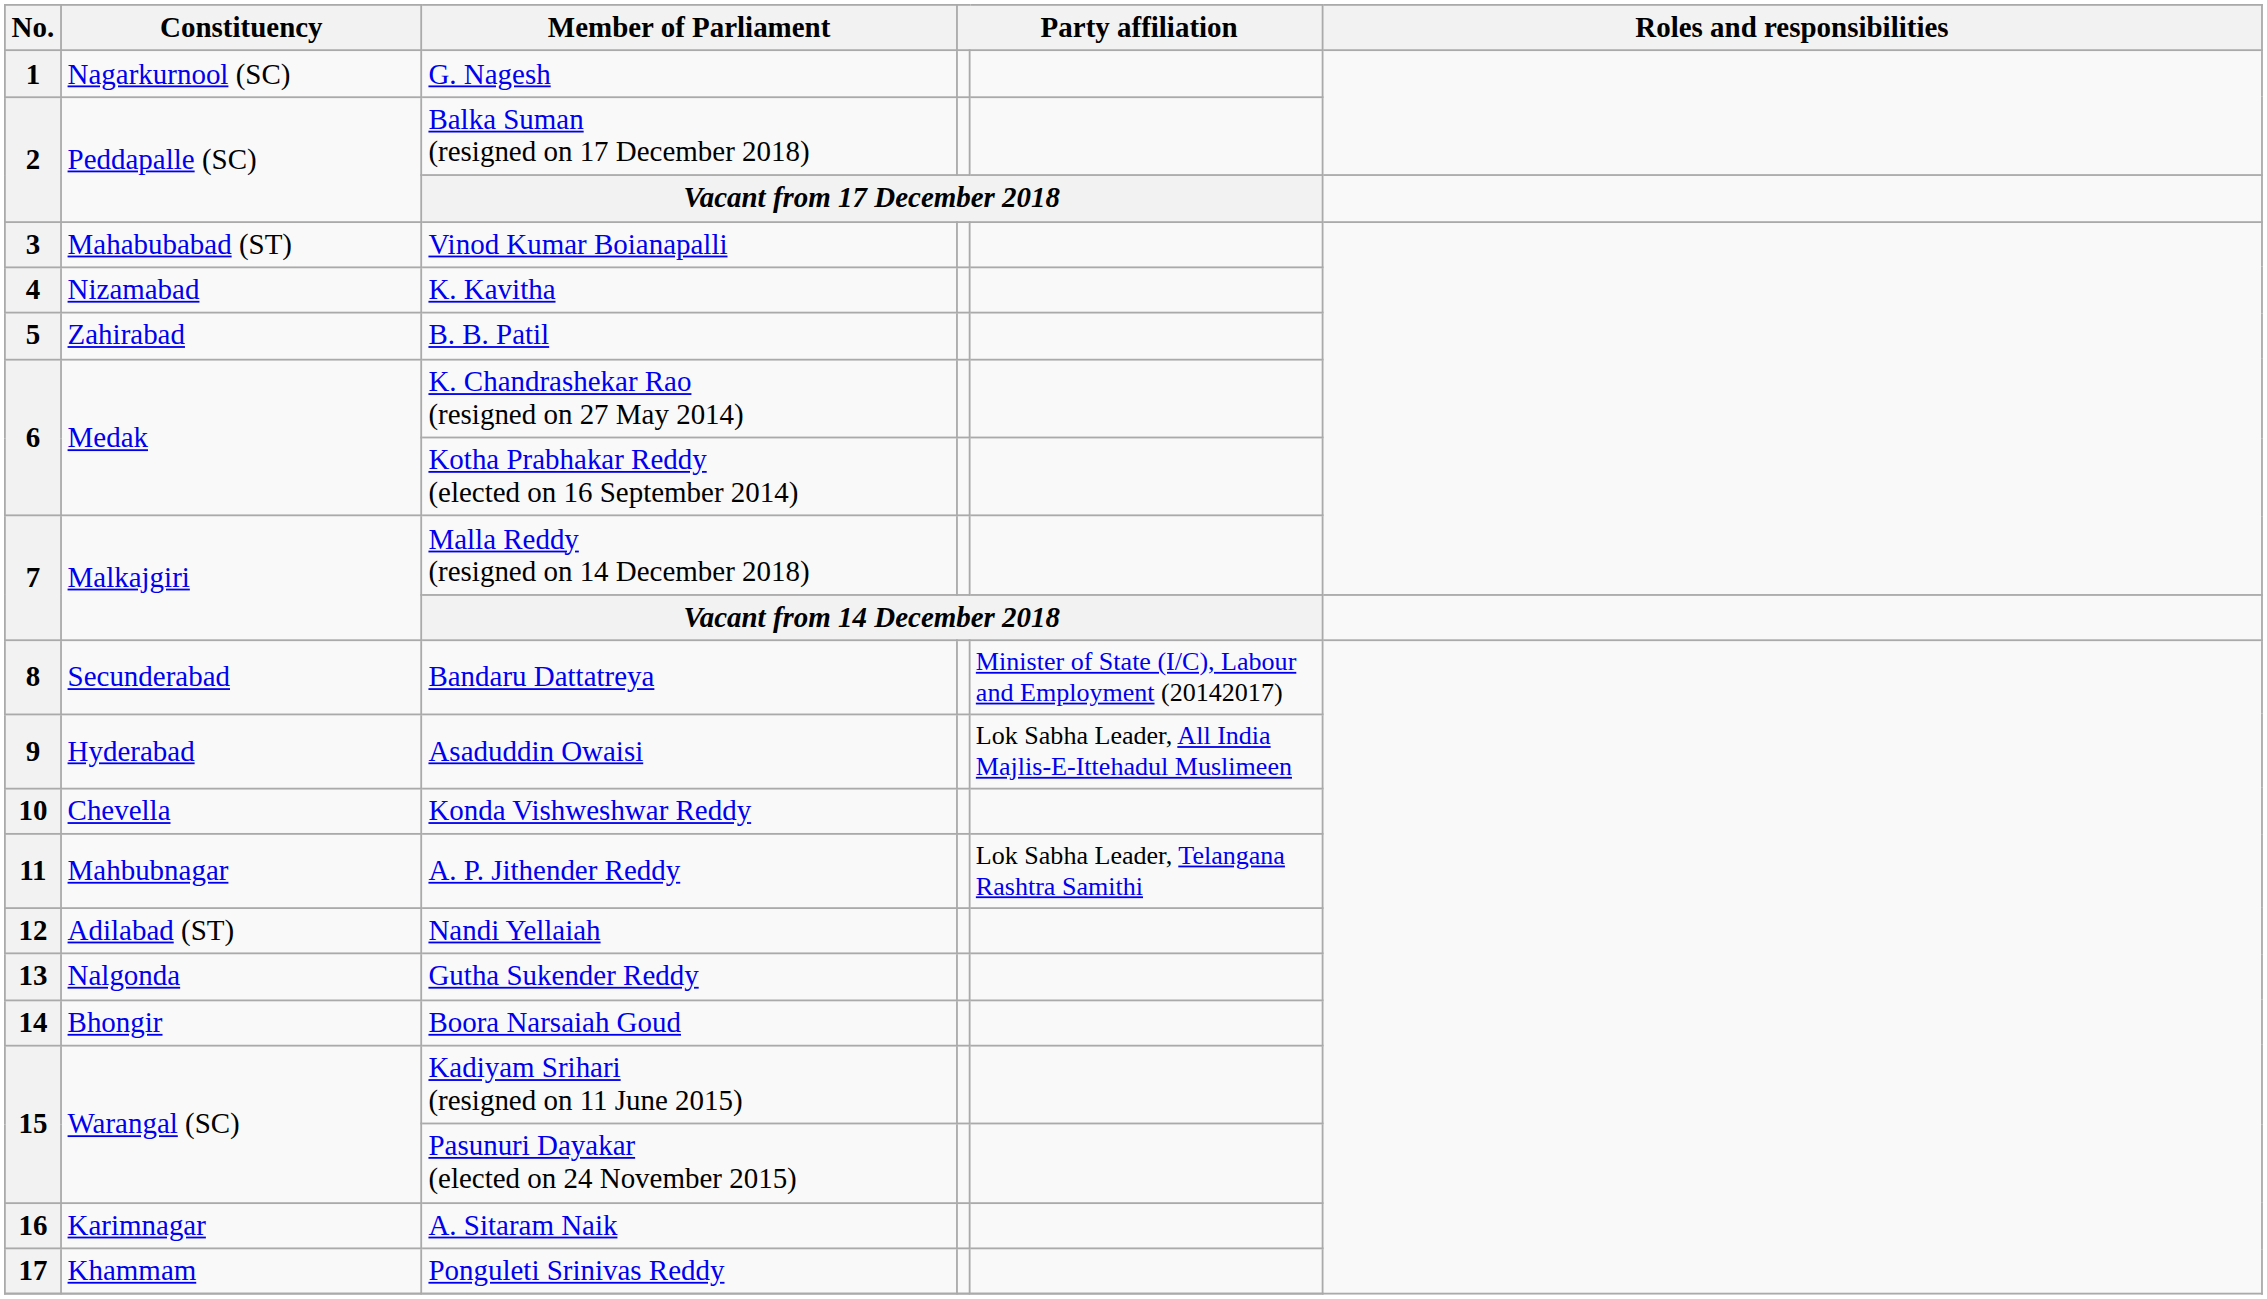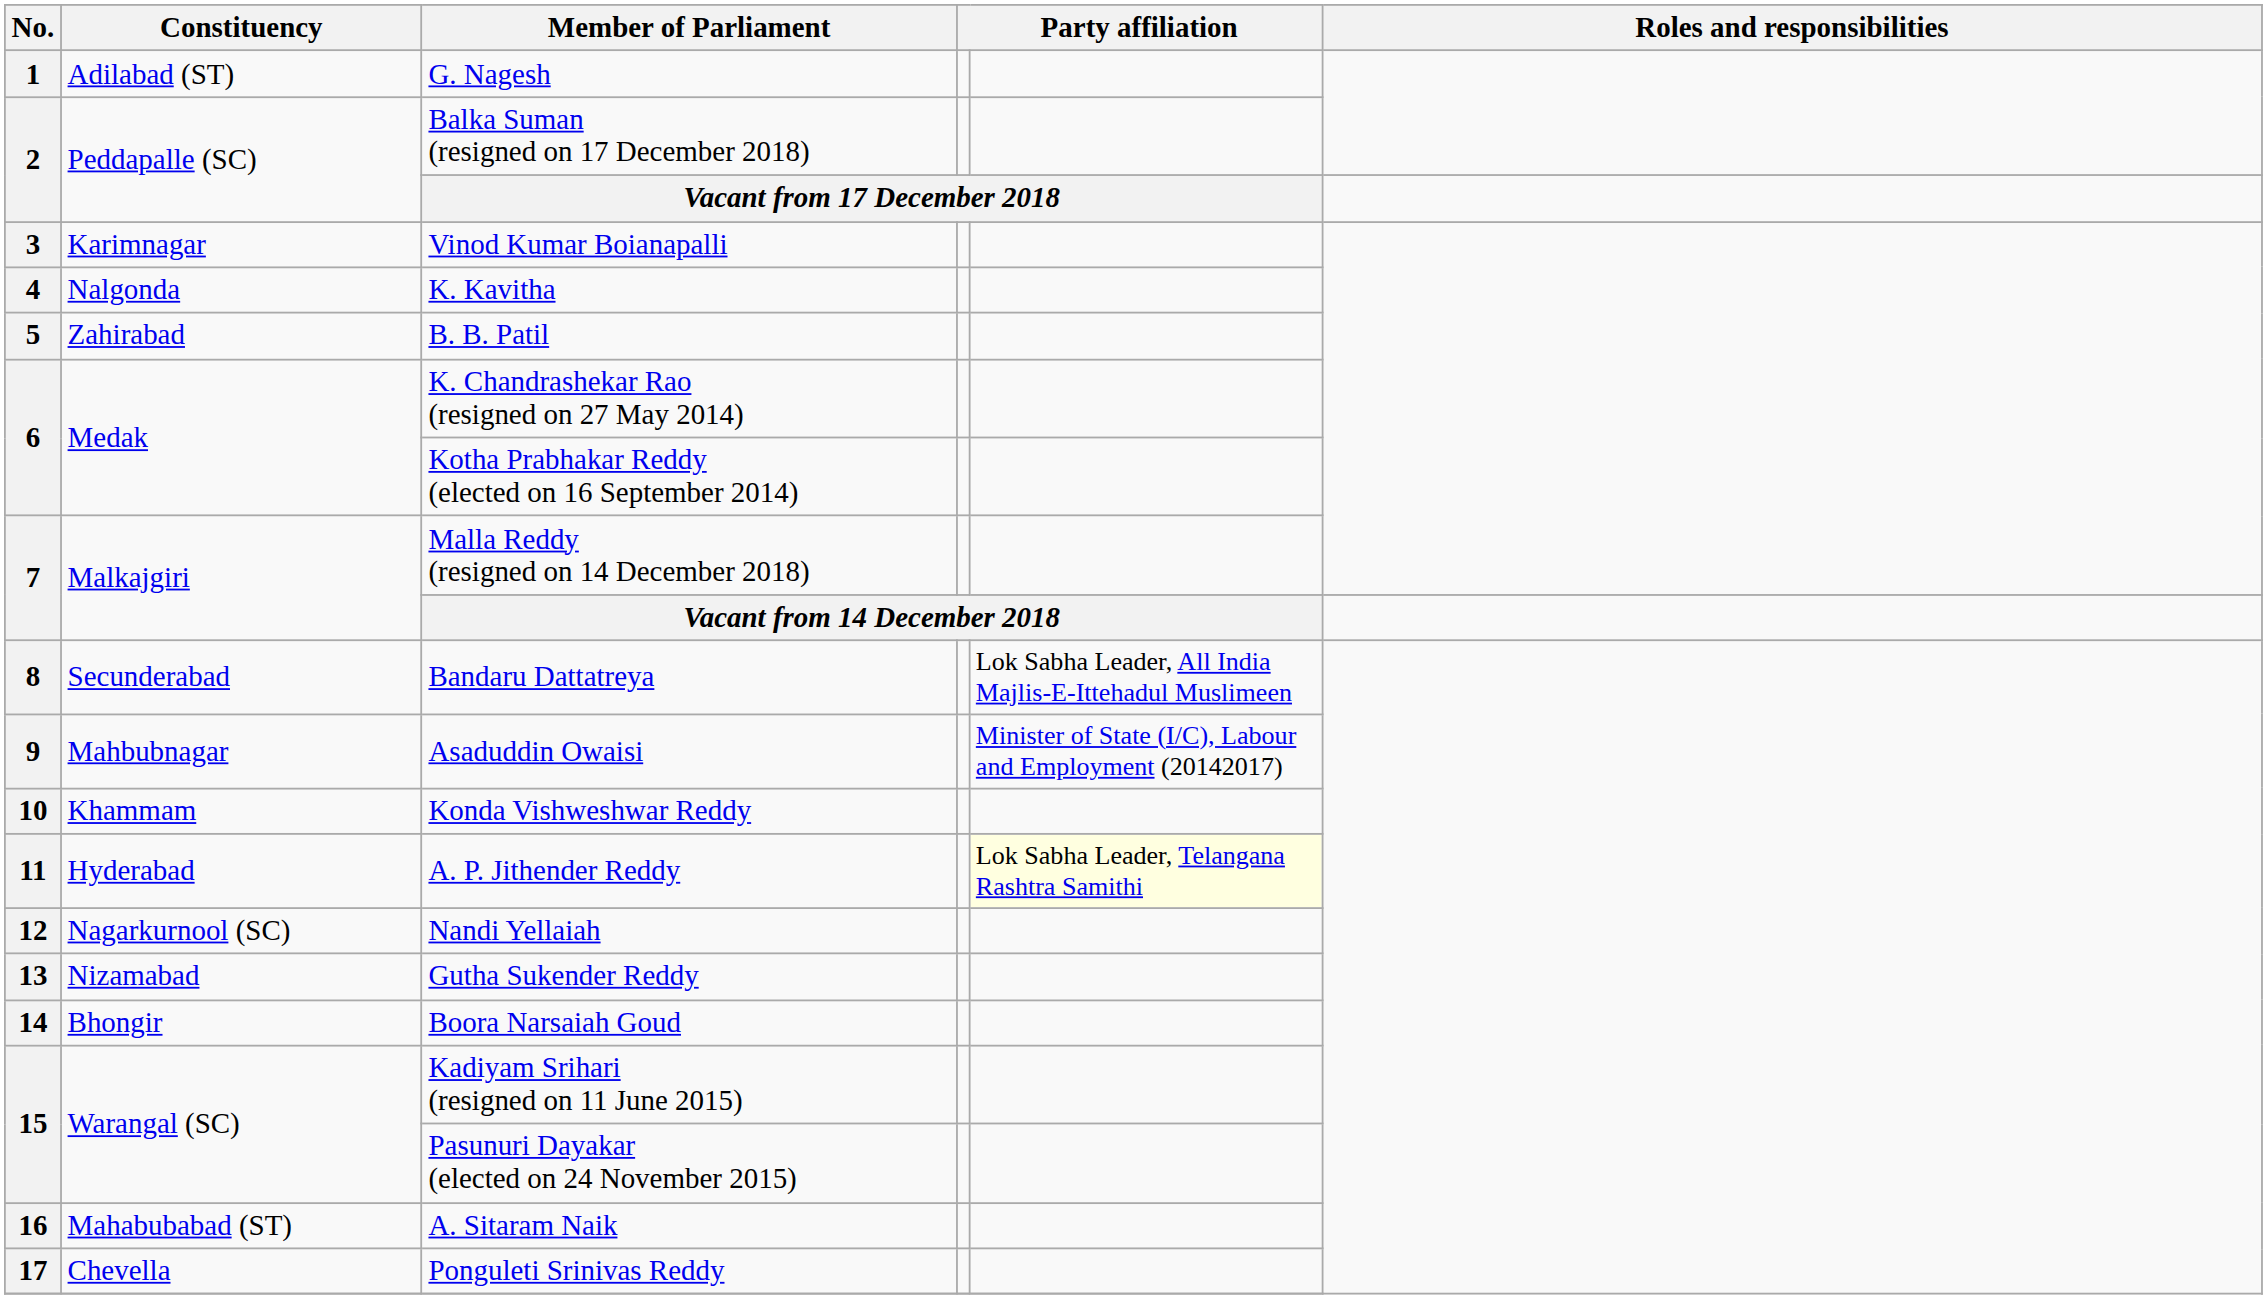G. Nagesh | Constituency: Nagarkurnool (SC) -> Adilabad (ST)
Vinod Kumar Boianapalli | Constituency: Mahabubabad (ST) -> Karimnagar
K. Kavitha | Constituency: Nizamabad -> Nalgonda
Bandaru Dattatreya | column 5: Minister of State (I/C), Labour and Employment (20142017) -> Lok Sabha Leader, All India Majlis-E-Ittehadul Muslimeen
Asaduddin Owaisi | Constituency: Hyderabad -> Mahbubnagar
Asaduddin Owaisi | column 5: Lok Sabha Leader, All India Majlis-E-Ittehadul Muslimeen -> Minister of State (I/C), Labour and Employment (20142017)
Konda Vishweshwar Reddy | Constituency: Chevella -> Khammam
A. P. Jithender Reddy | Constituency: Mahbubnagar -> Hyderabad
A. P. Jithender Reddy | column 5: no background -> lightyellow background
Nandi Yellaiah | Constituency: Adilabad (ST) -> Nagarkurnool (SC)
Gutha Sukender Reddy | Constituency: Nalgonda -> Nizamabad
A. Sitaram Naik | Constituency: Karimnagar -> Mahabubabad (ST)
Ponguleti Srinivas Reddy | Constituency: Khammam -> Chevella
